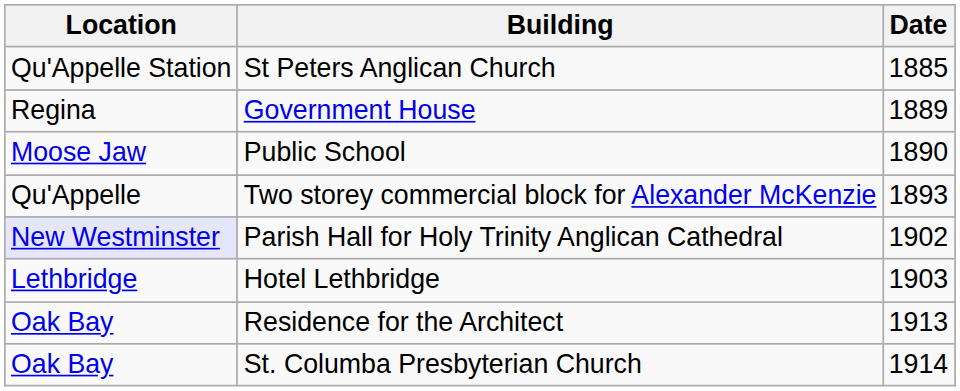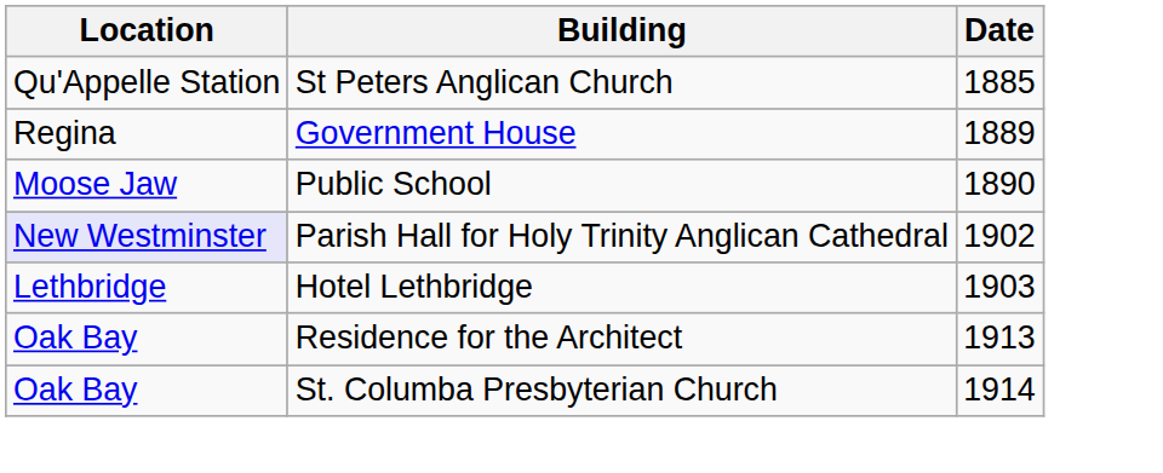- row: Qu'Appelle | Two storey commercial block for Alexander McKenzie | 1893
